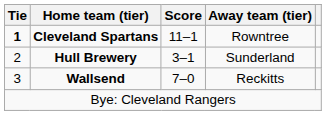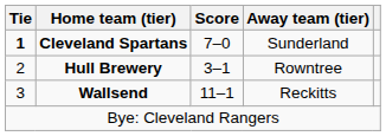Cleveland Spartans | Score: 11–1 -> 7–0
Cleveland Spartans | Away team (tier): Rowntree -> Sunderland
Hull Brewery | Away team (tier): Sunderland -> Rowntree
Wallsend | Score: 7–0 -> 11–1
